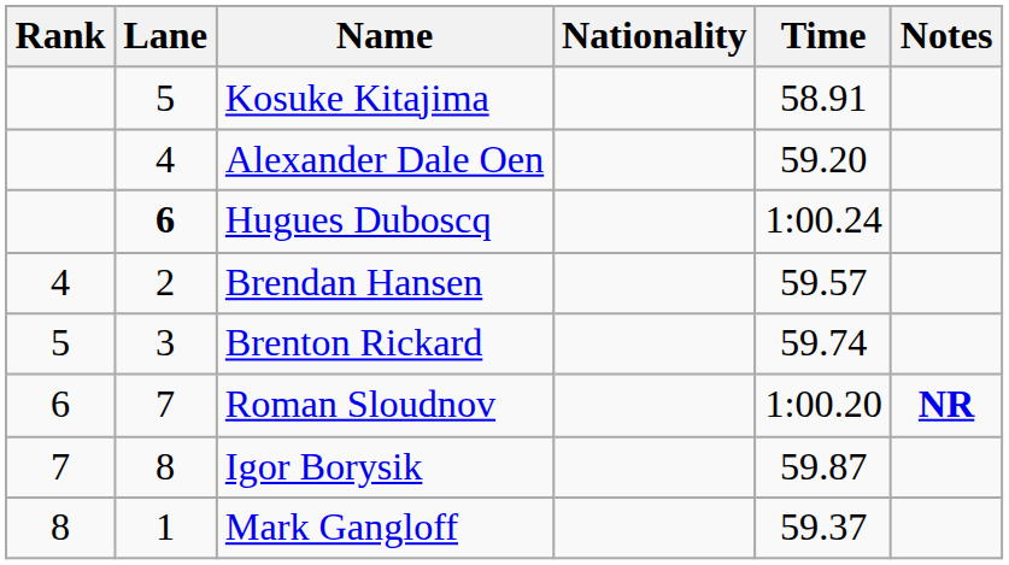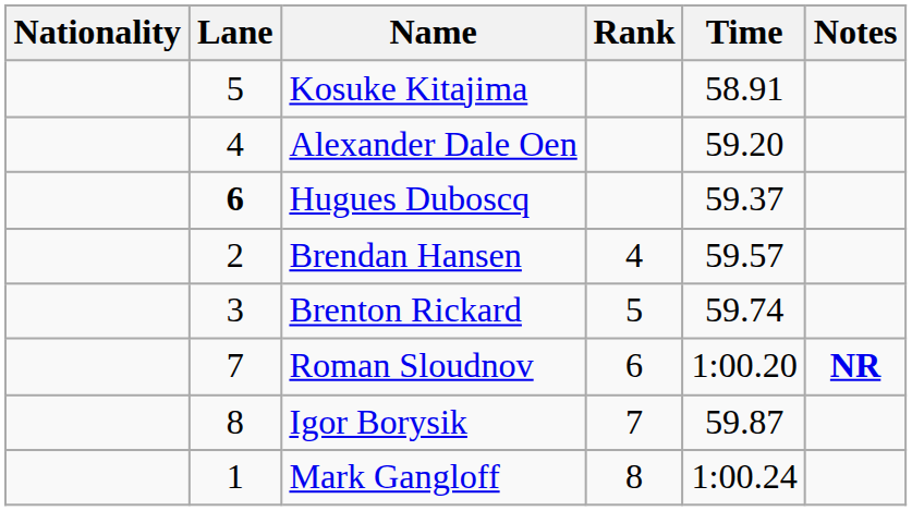columns swapped: Rank <-> Nationality
Hugues Duboscq | Time: 1:00.24 -> 59.37
Mark Gangloff | Time: 59.37 -> 1:00.24
